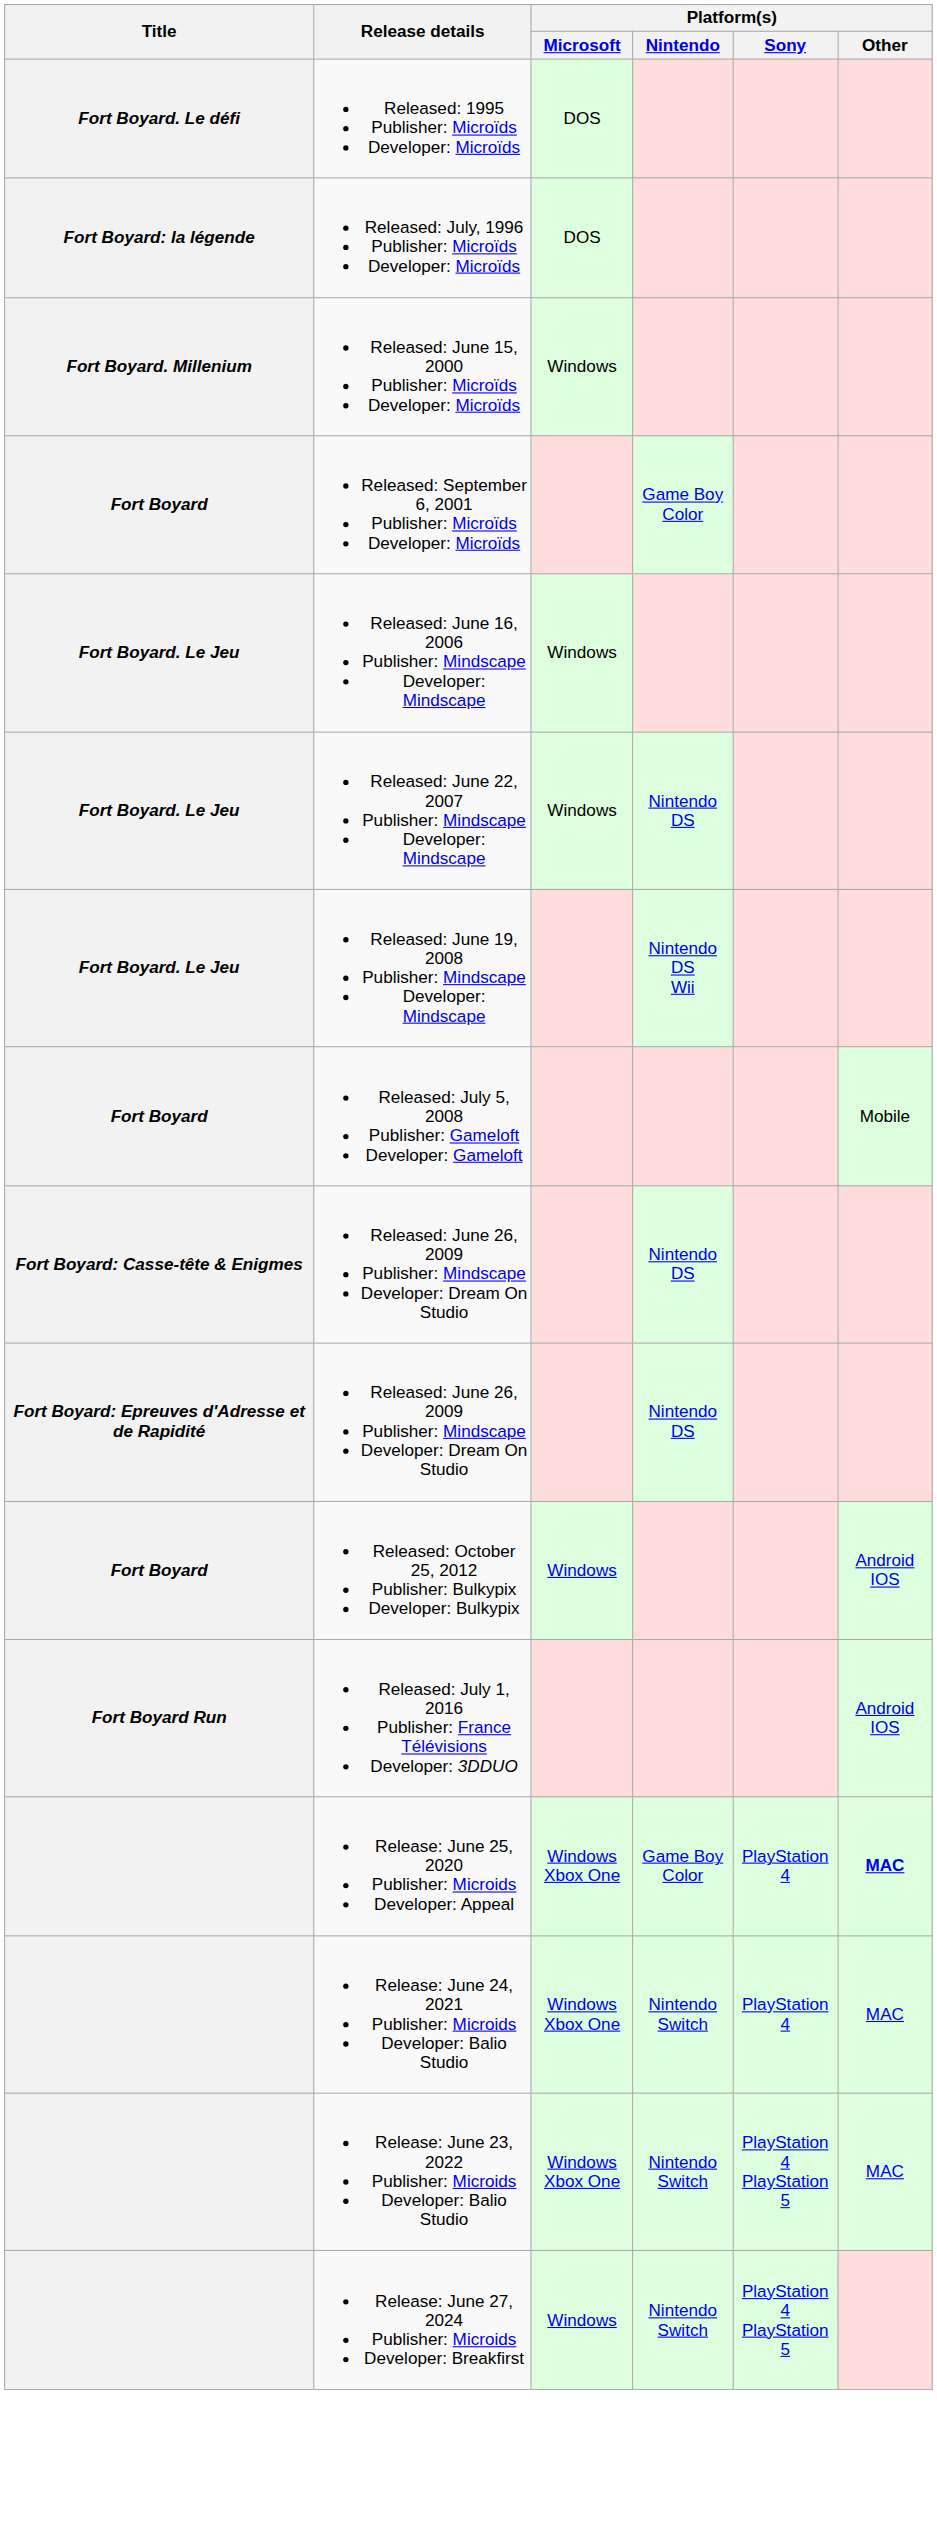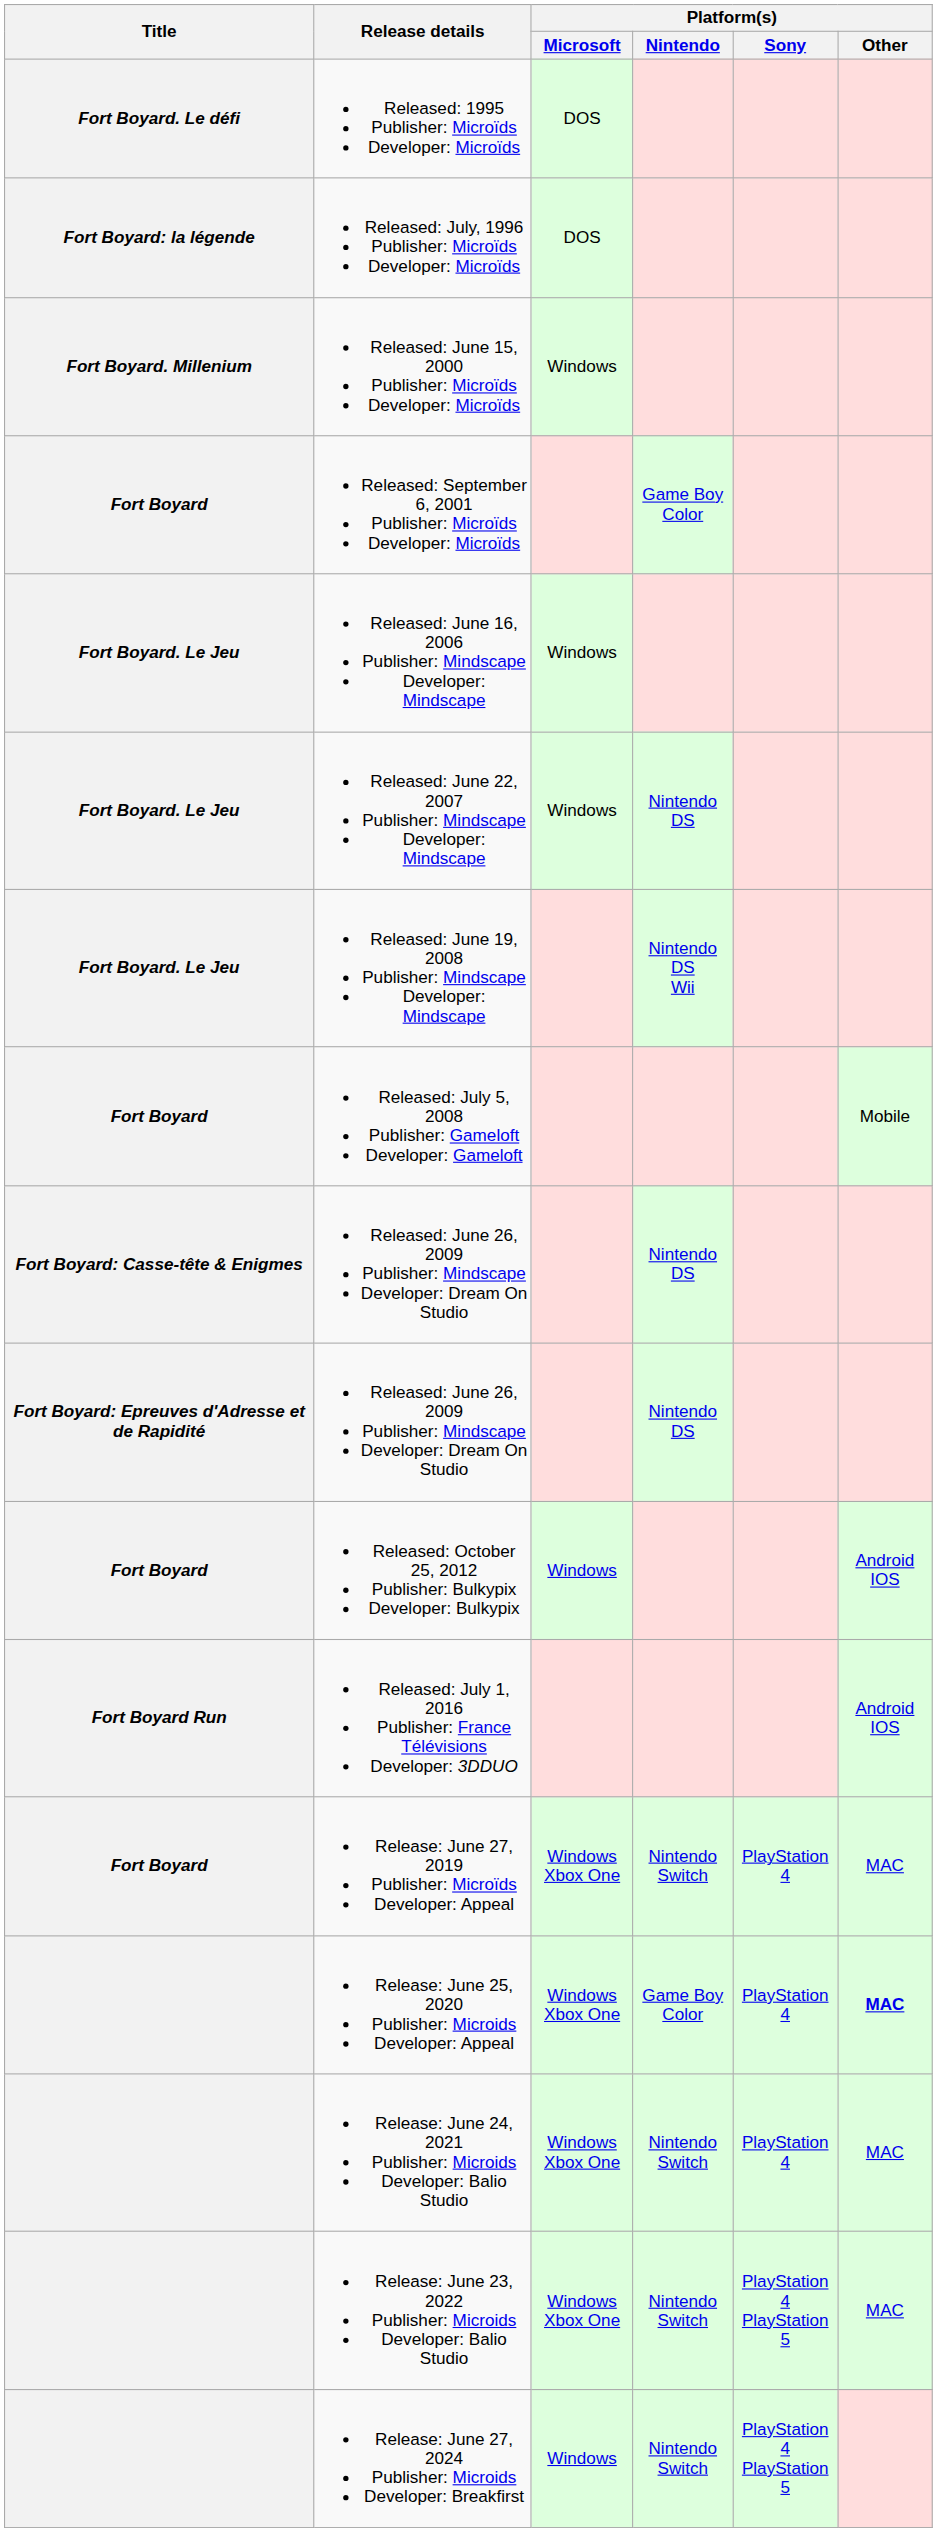+ row: Fort Boyard | Release: June 27, 2019 Publisher: Microïds Developer: Appeal | Windows Xbox One | Nintendo Switch | PlayStation 4 | MAC
